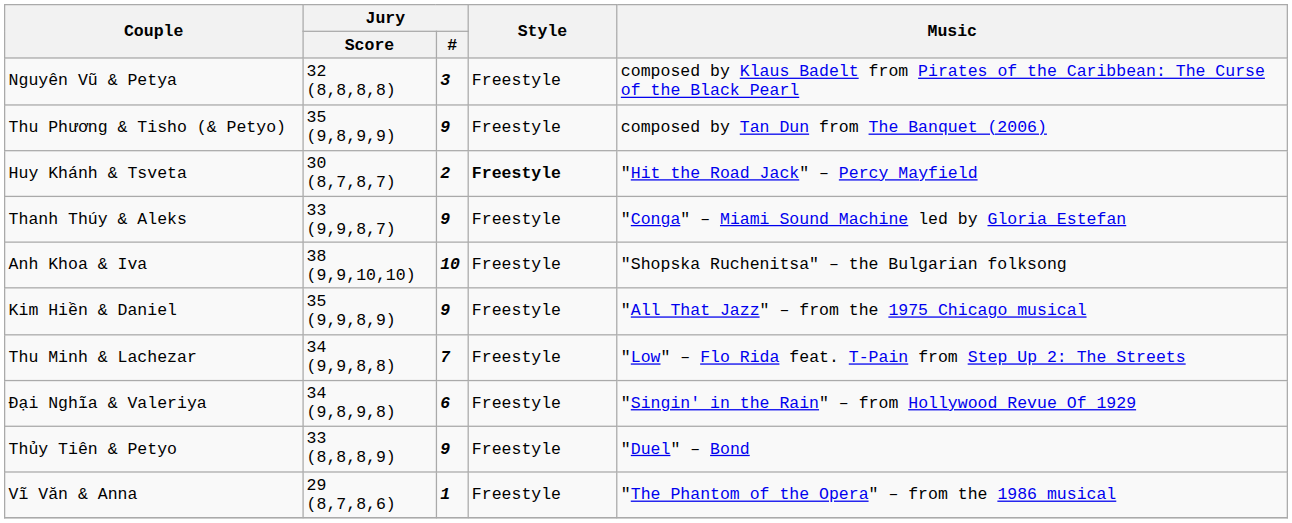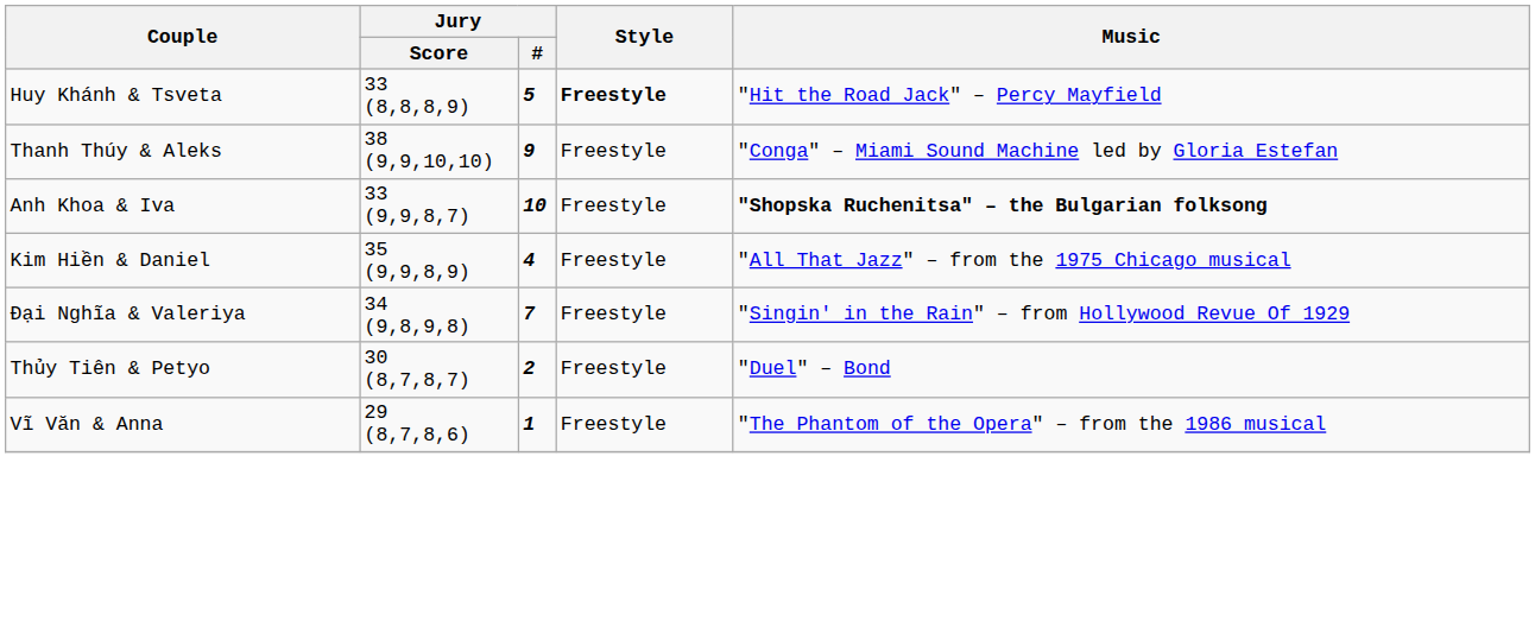- row: Nguyên Vũ & Petya | 32 (8,8,8,8) | 3 | Freestyle | composed by Klaus Badelt from Pirates of the Caribbean: The Curse of the Black Pearl
- row: Thu Phương & Tisho (& Petyo) | 35 (9,8,9,9) | 9 | Freestyle | composed by Tan Dun from The Banquet (2006)
Huy Khánh & Tsveta | Jury / Score: 30 (8,7,8,7) -> 33 (8,8,8,9)
Huy Khánh & Tsveta | Jury / #: 2 -> 5
Thanh Thúy & Aleks | Jury / Score: 33 (9,9,8,7) -> 38 (9,9,10,10)
Anh Khoa & Iva | Jury / Score: 38 (9,9,10,10) -> 33 (9,9,8,7)
Anh Khoa & Iva | Music: normal -> bold
Kim Hiền & Daniel | Jury / #: 9 -> 4
- row: Thu Minh & Lachezar | 34 (9,9,8,8) | 7 | Freestyle | "Low" – Flo Rida feat. T-Pain from Step Up 2: The Streets
Đại Nghĩa & Valeriya | Jury / #: 6 -> 7
Thủy Tiên & Petyo | Jury / Score: 33 (8,8,8,9) -> 30 (8,7,8,7)
Thủy Tiên & Petyo | Jury / #: 9 -> 2
